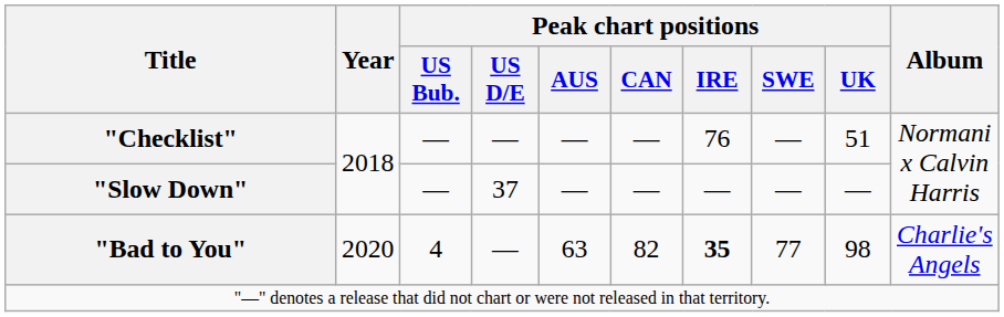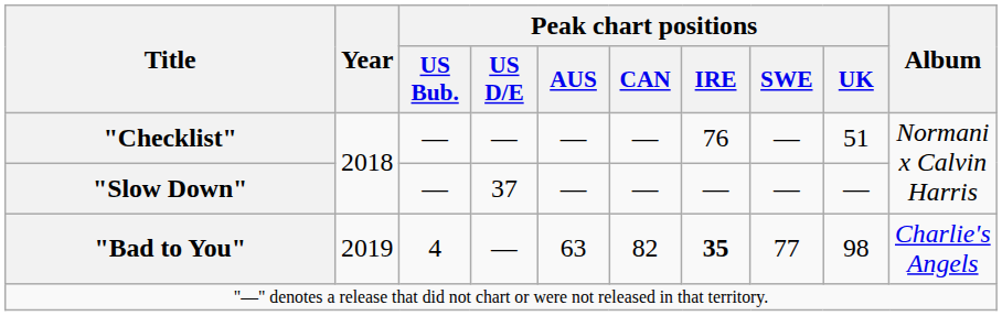"Bad to You" | Year: 2020 -> 2019
